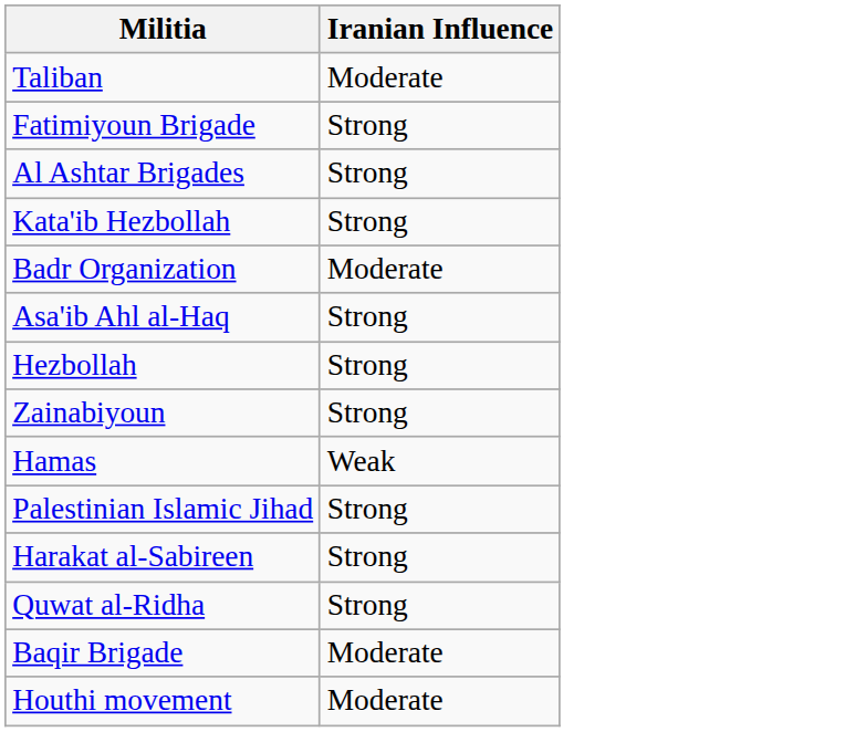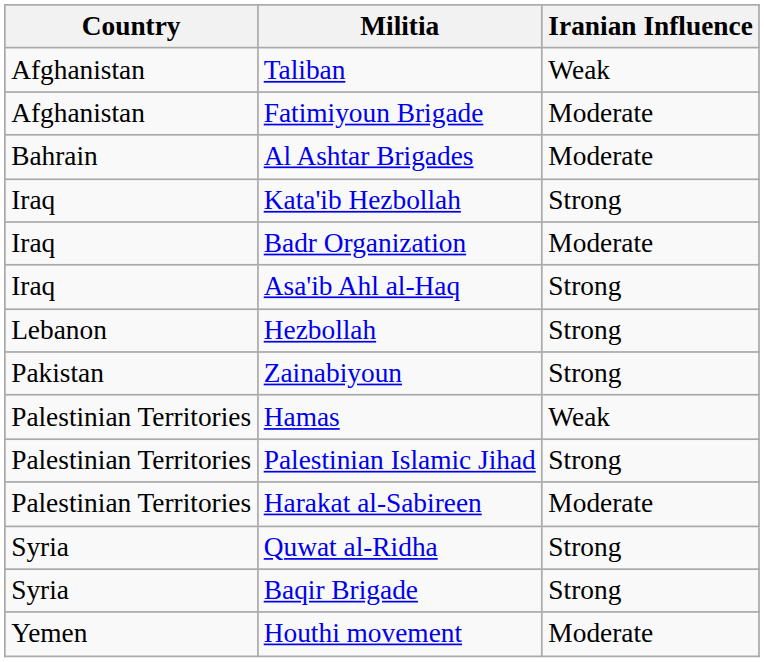+ column: Country | Afghanistan | Afghanistan | Bahrain | Iraq | Iraq | Iraq | Lebanon | Pakistan | Palestinian Territories | Palestinian Territories | Palestinian Territories | Syria | Syria | Yemen
Taliban | Iranian Influence: Moderate -> Weak
Fatimiyoun Brigade | Iranian Influence: Strong -> Moderate
Al Ashtar Brigades | Iranian Influence: Strong -> Moderate
Harakat al-Sabireen | Iranian Influence: Strong -> Moderate
Baqir Brigade | Iranian Influence: Moderate -> Strong
